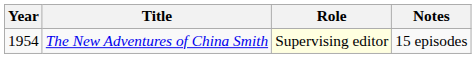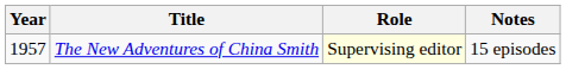The New Adventures of China Smith | Year: 1954 -> 1957
